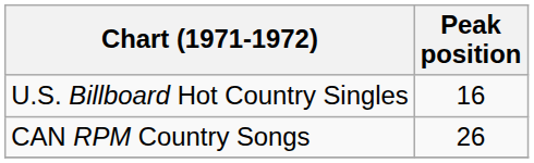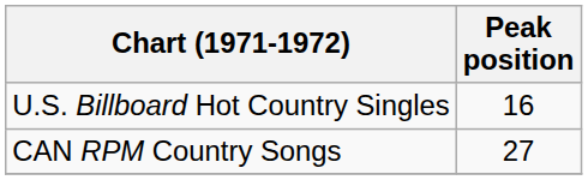CAN RPM Country Songs | Peak position: 26 -> 27
